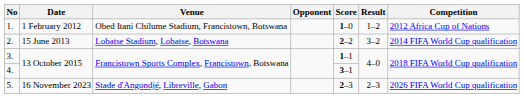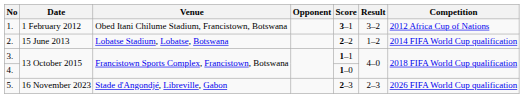1. | Score: 1–0 -> 3–1
1. | Result: 1–2 -> 3–2
2. | Result: 3–2 -> 1–2
4. | Score: 3–1 -> 1–0
